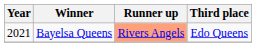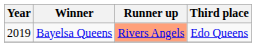Bayelsa Queens | Year: 2021 -> 2019
